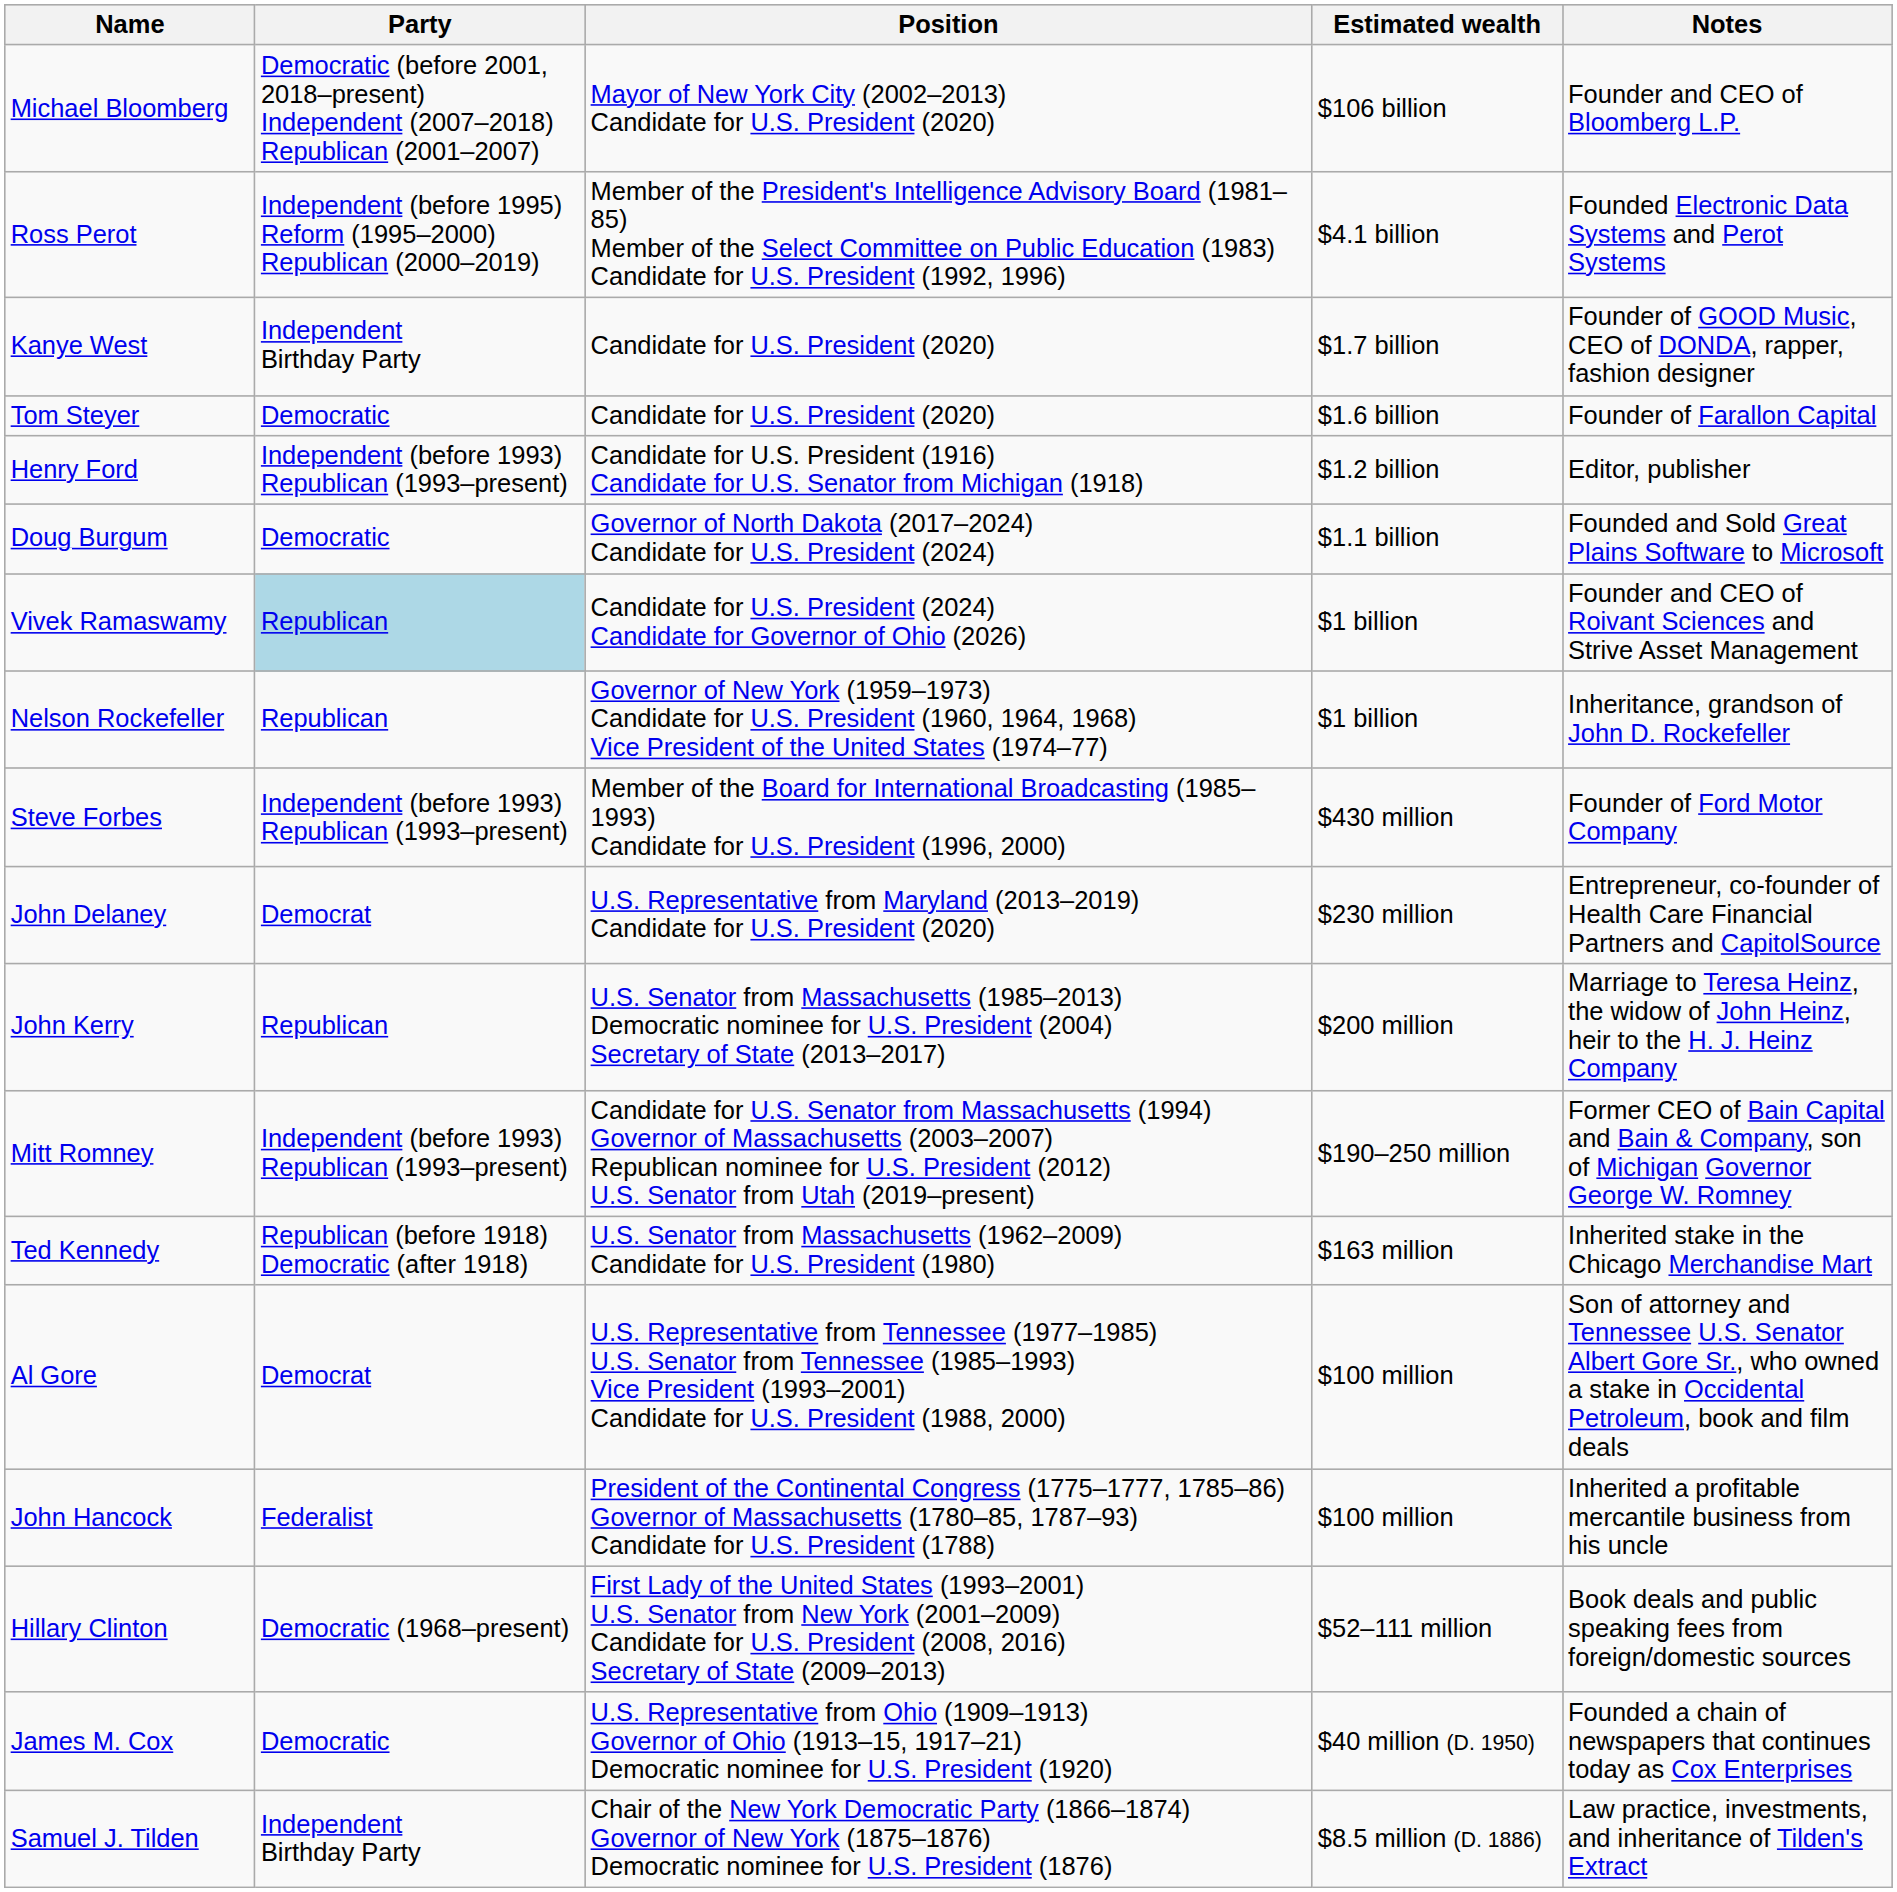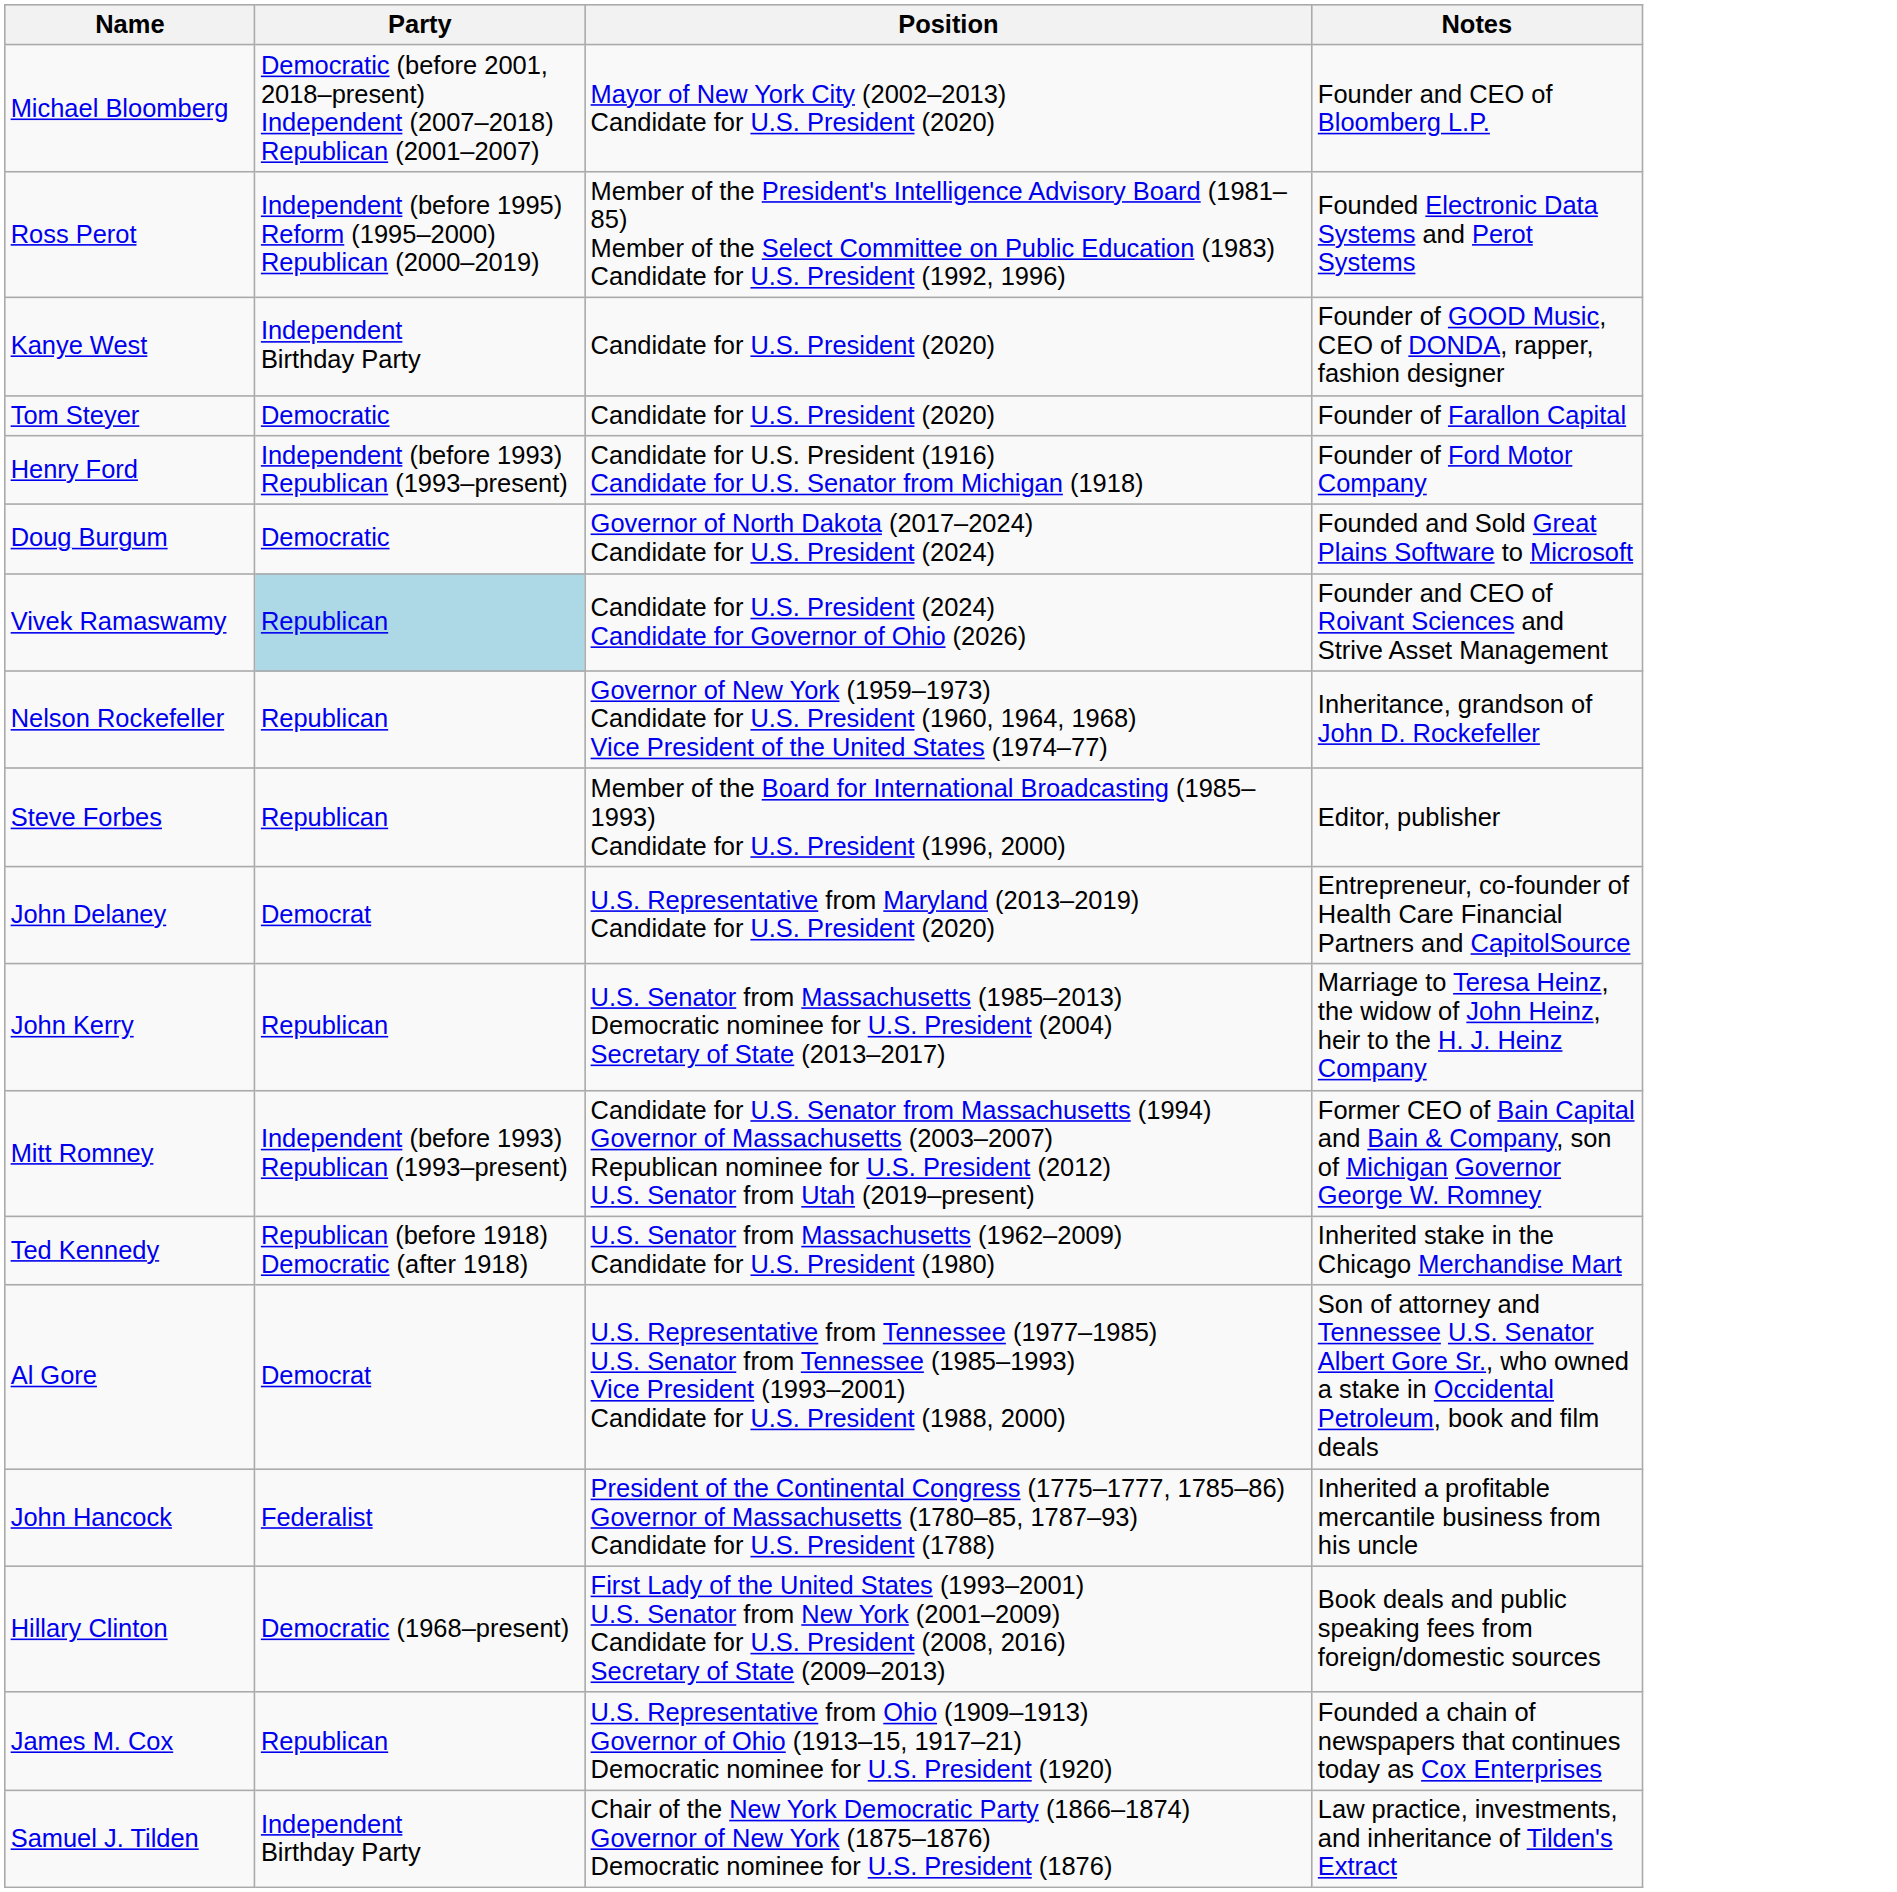- column: Estimated wealth | $106 billion | $4.1 billion | $1.7 billion | $1.6 billion | $1.2 billion | $1.1 billion | $1 billion | $1 billion | $430 million | $230 million | $200 million | $190–250 million | $163 million | $100 million | $100 million | $52–111 million | $40 million (D. 1950) | $8.5 million (D. 1886)
Henry Ford | Notes: Editor, publisher -> Founder of Ford Motor Company
Steve Forbes | Party: Independent (before 1993) Republican (1993–present) -> Republican
Steve Forbes | Notes: Founder of Ford Motor Company -> Editor, publisher
James M. Cox | Party: Democratic -> Republican
